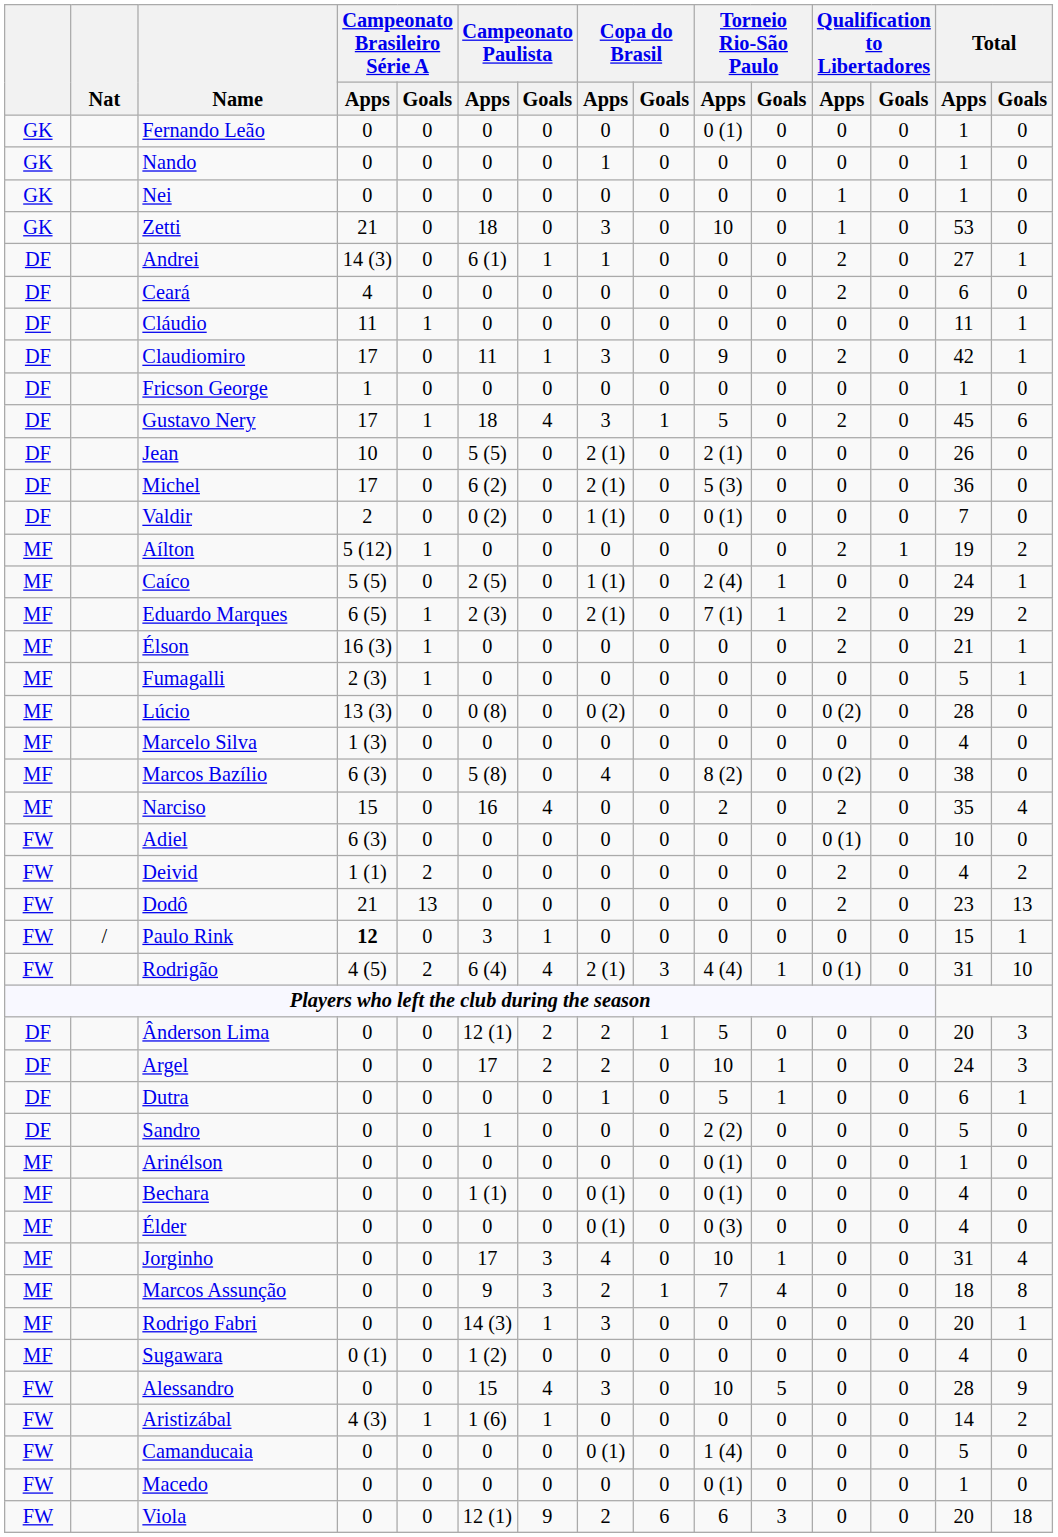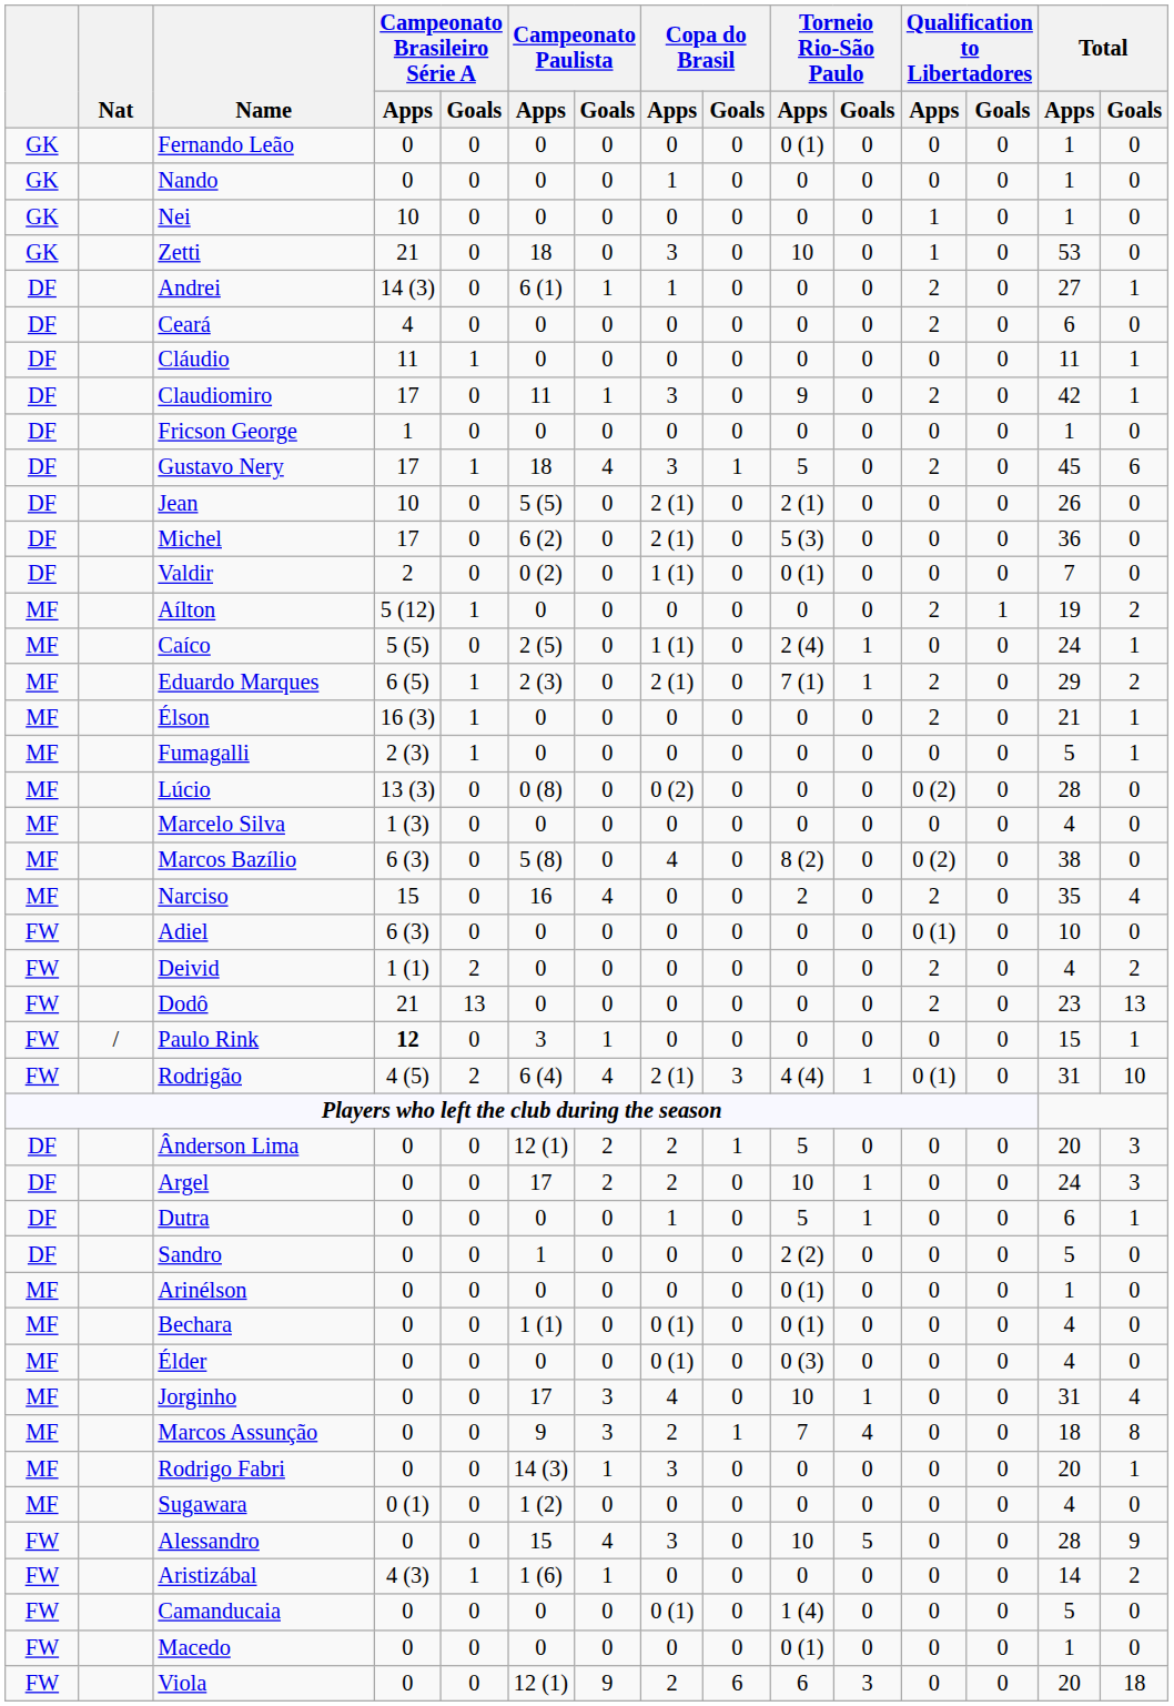Nei | Campeonato Brasileiro Série A / Apps: 0 -> 10
